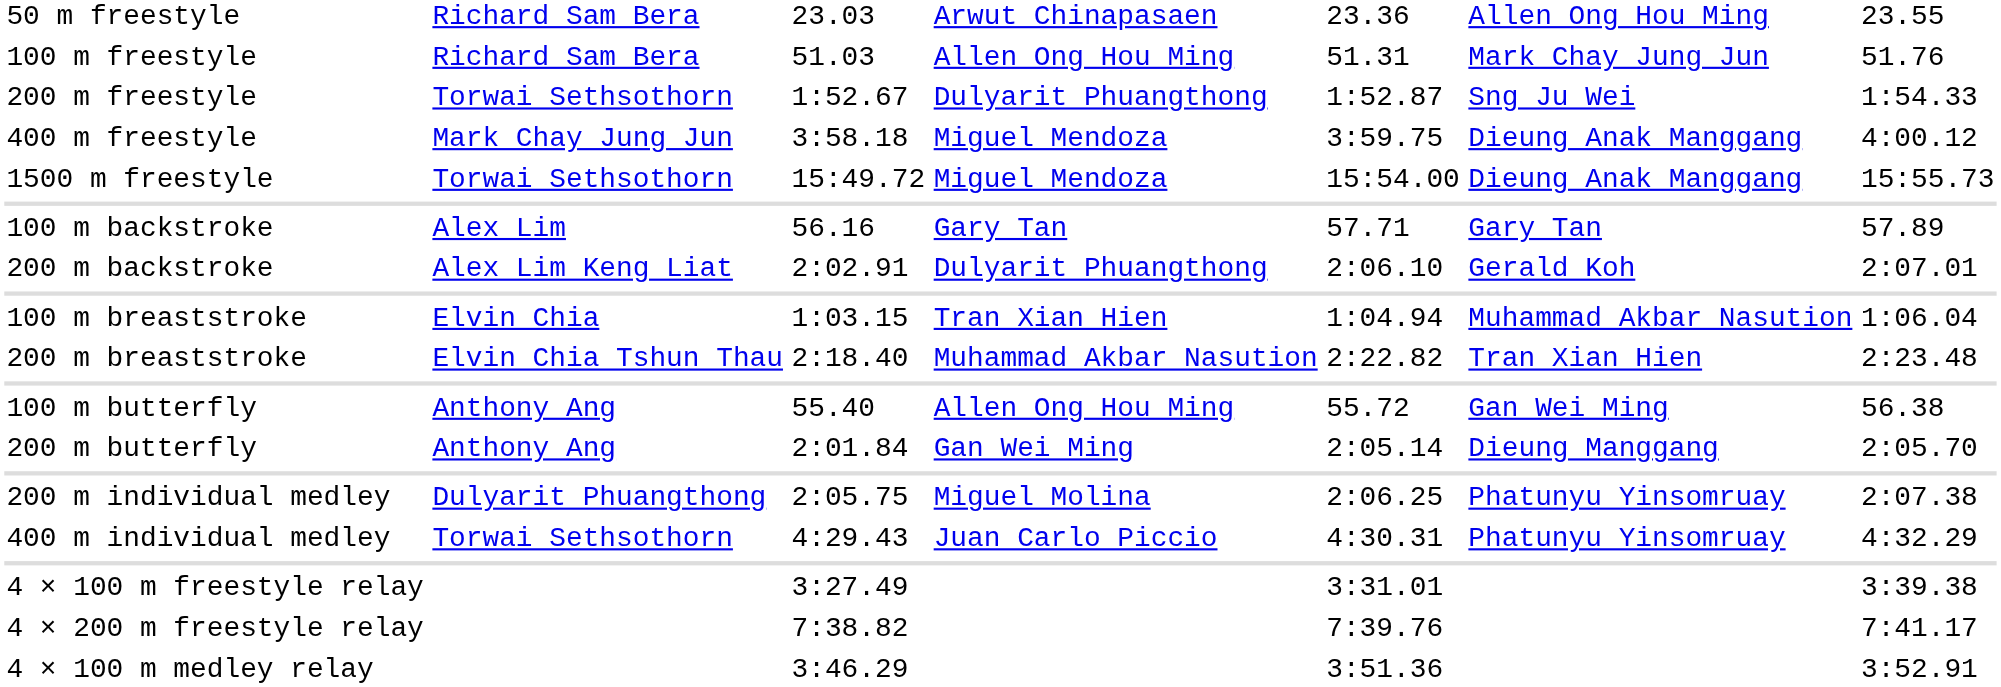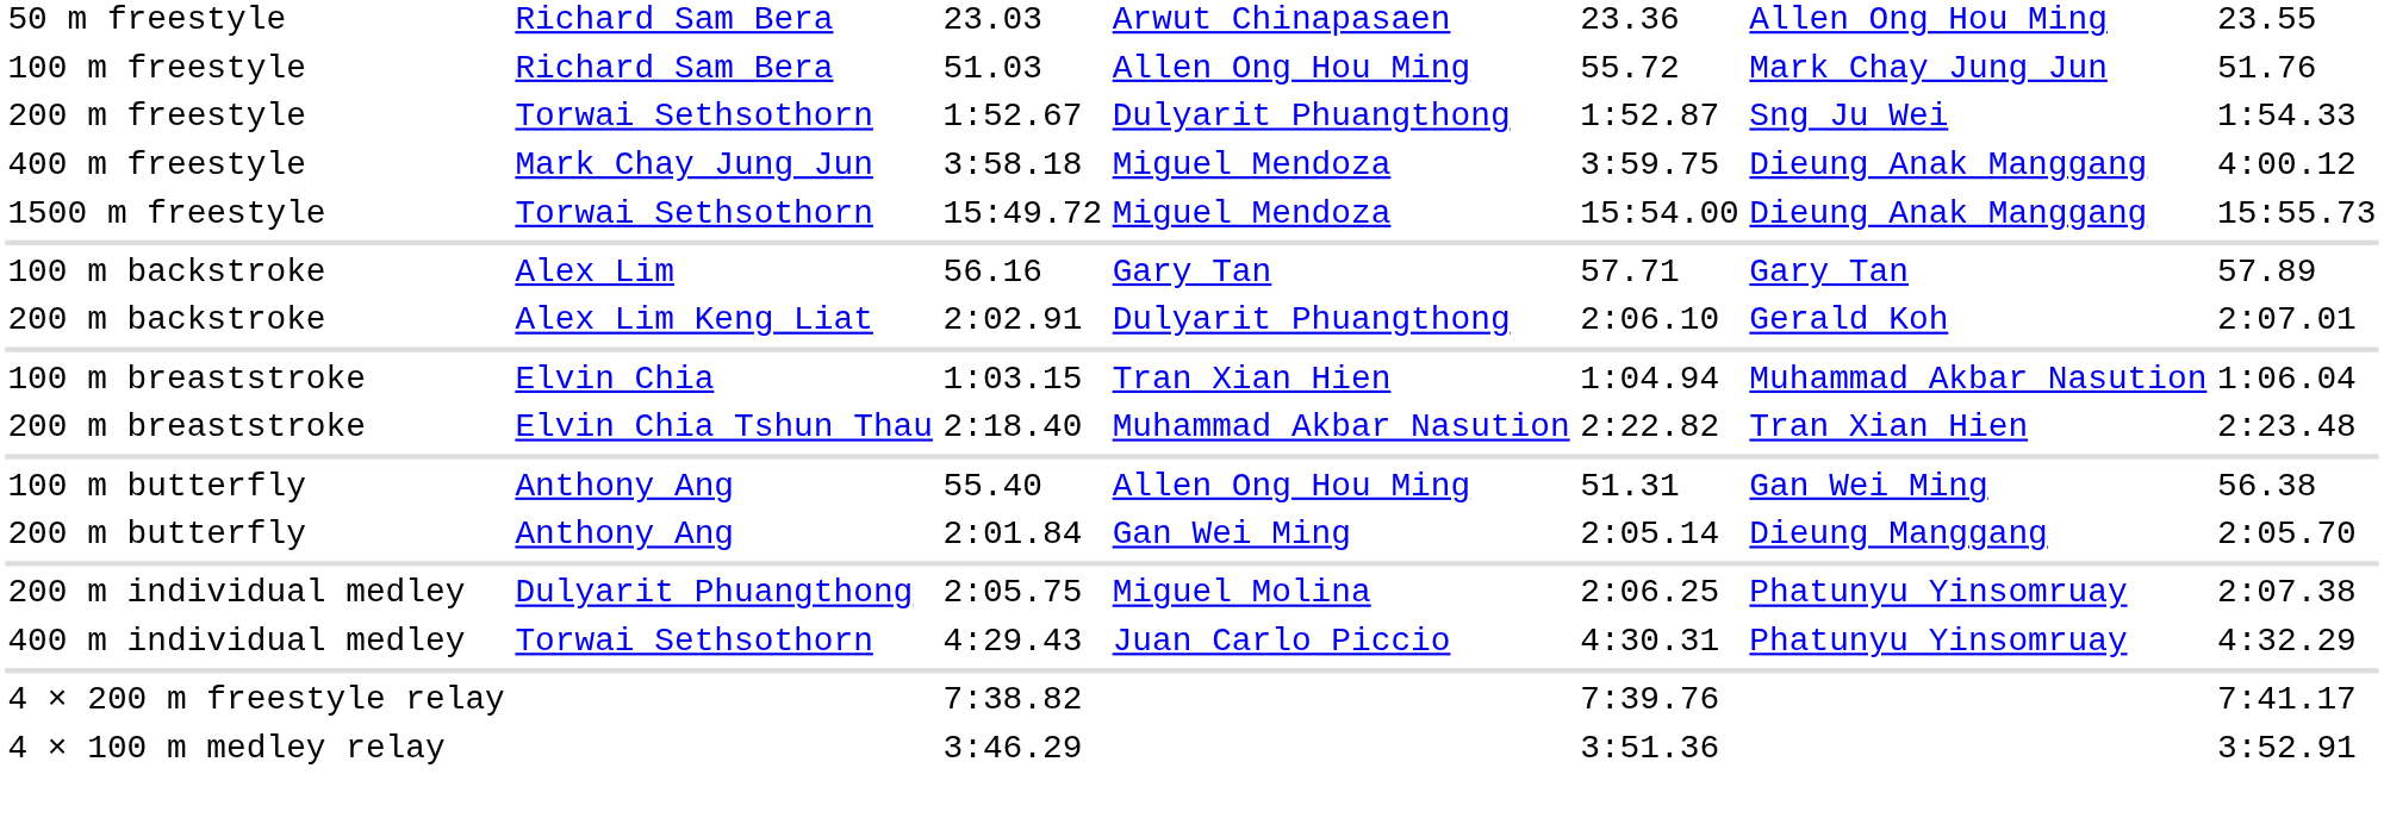100 m freestyle | column 5: 51.31 -> 55.72
100 m butterfly | column 5: 55.72 -> 51.31
- row: 4 × 100 m freestyle relay | 3:27.49 | 3:31.01 | 3:39.38
